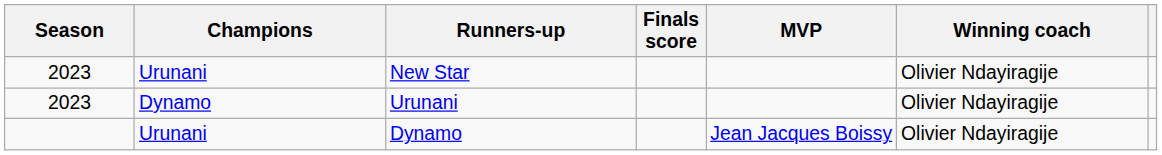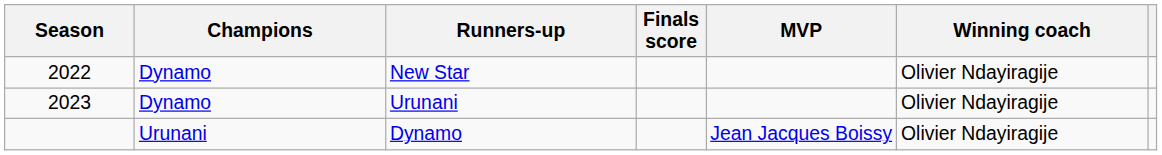New Star | Season: 2023 -> 2022
New Star | Champions: Urunani -> Dynamo
